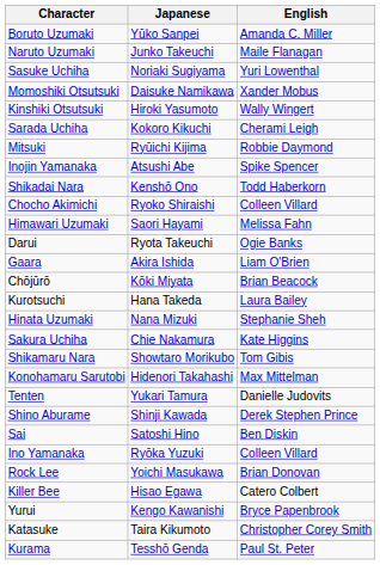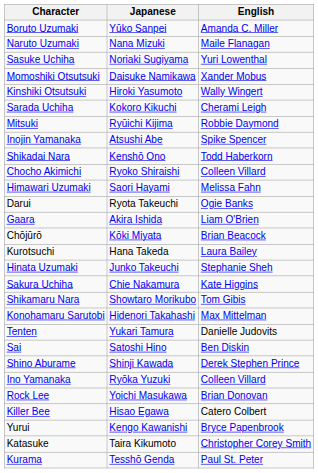Naruto Uzumaki | Japanese: Junko Takeuchi -> Nana Mizuki
Hinata Uzumaki | Japanese: Nana Mizuki -> Junko Takeuchi
rows swapped: Shino Aburame <-> Sai
